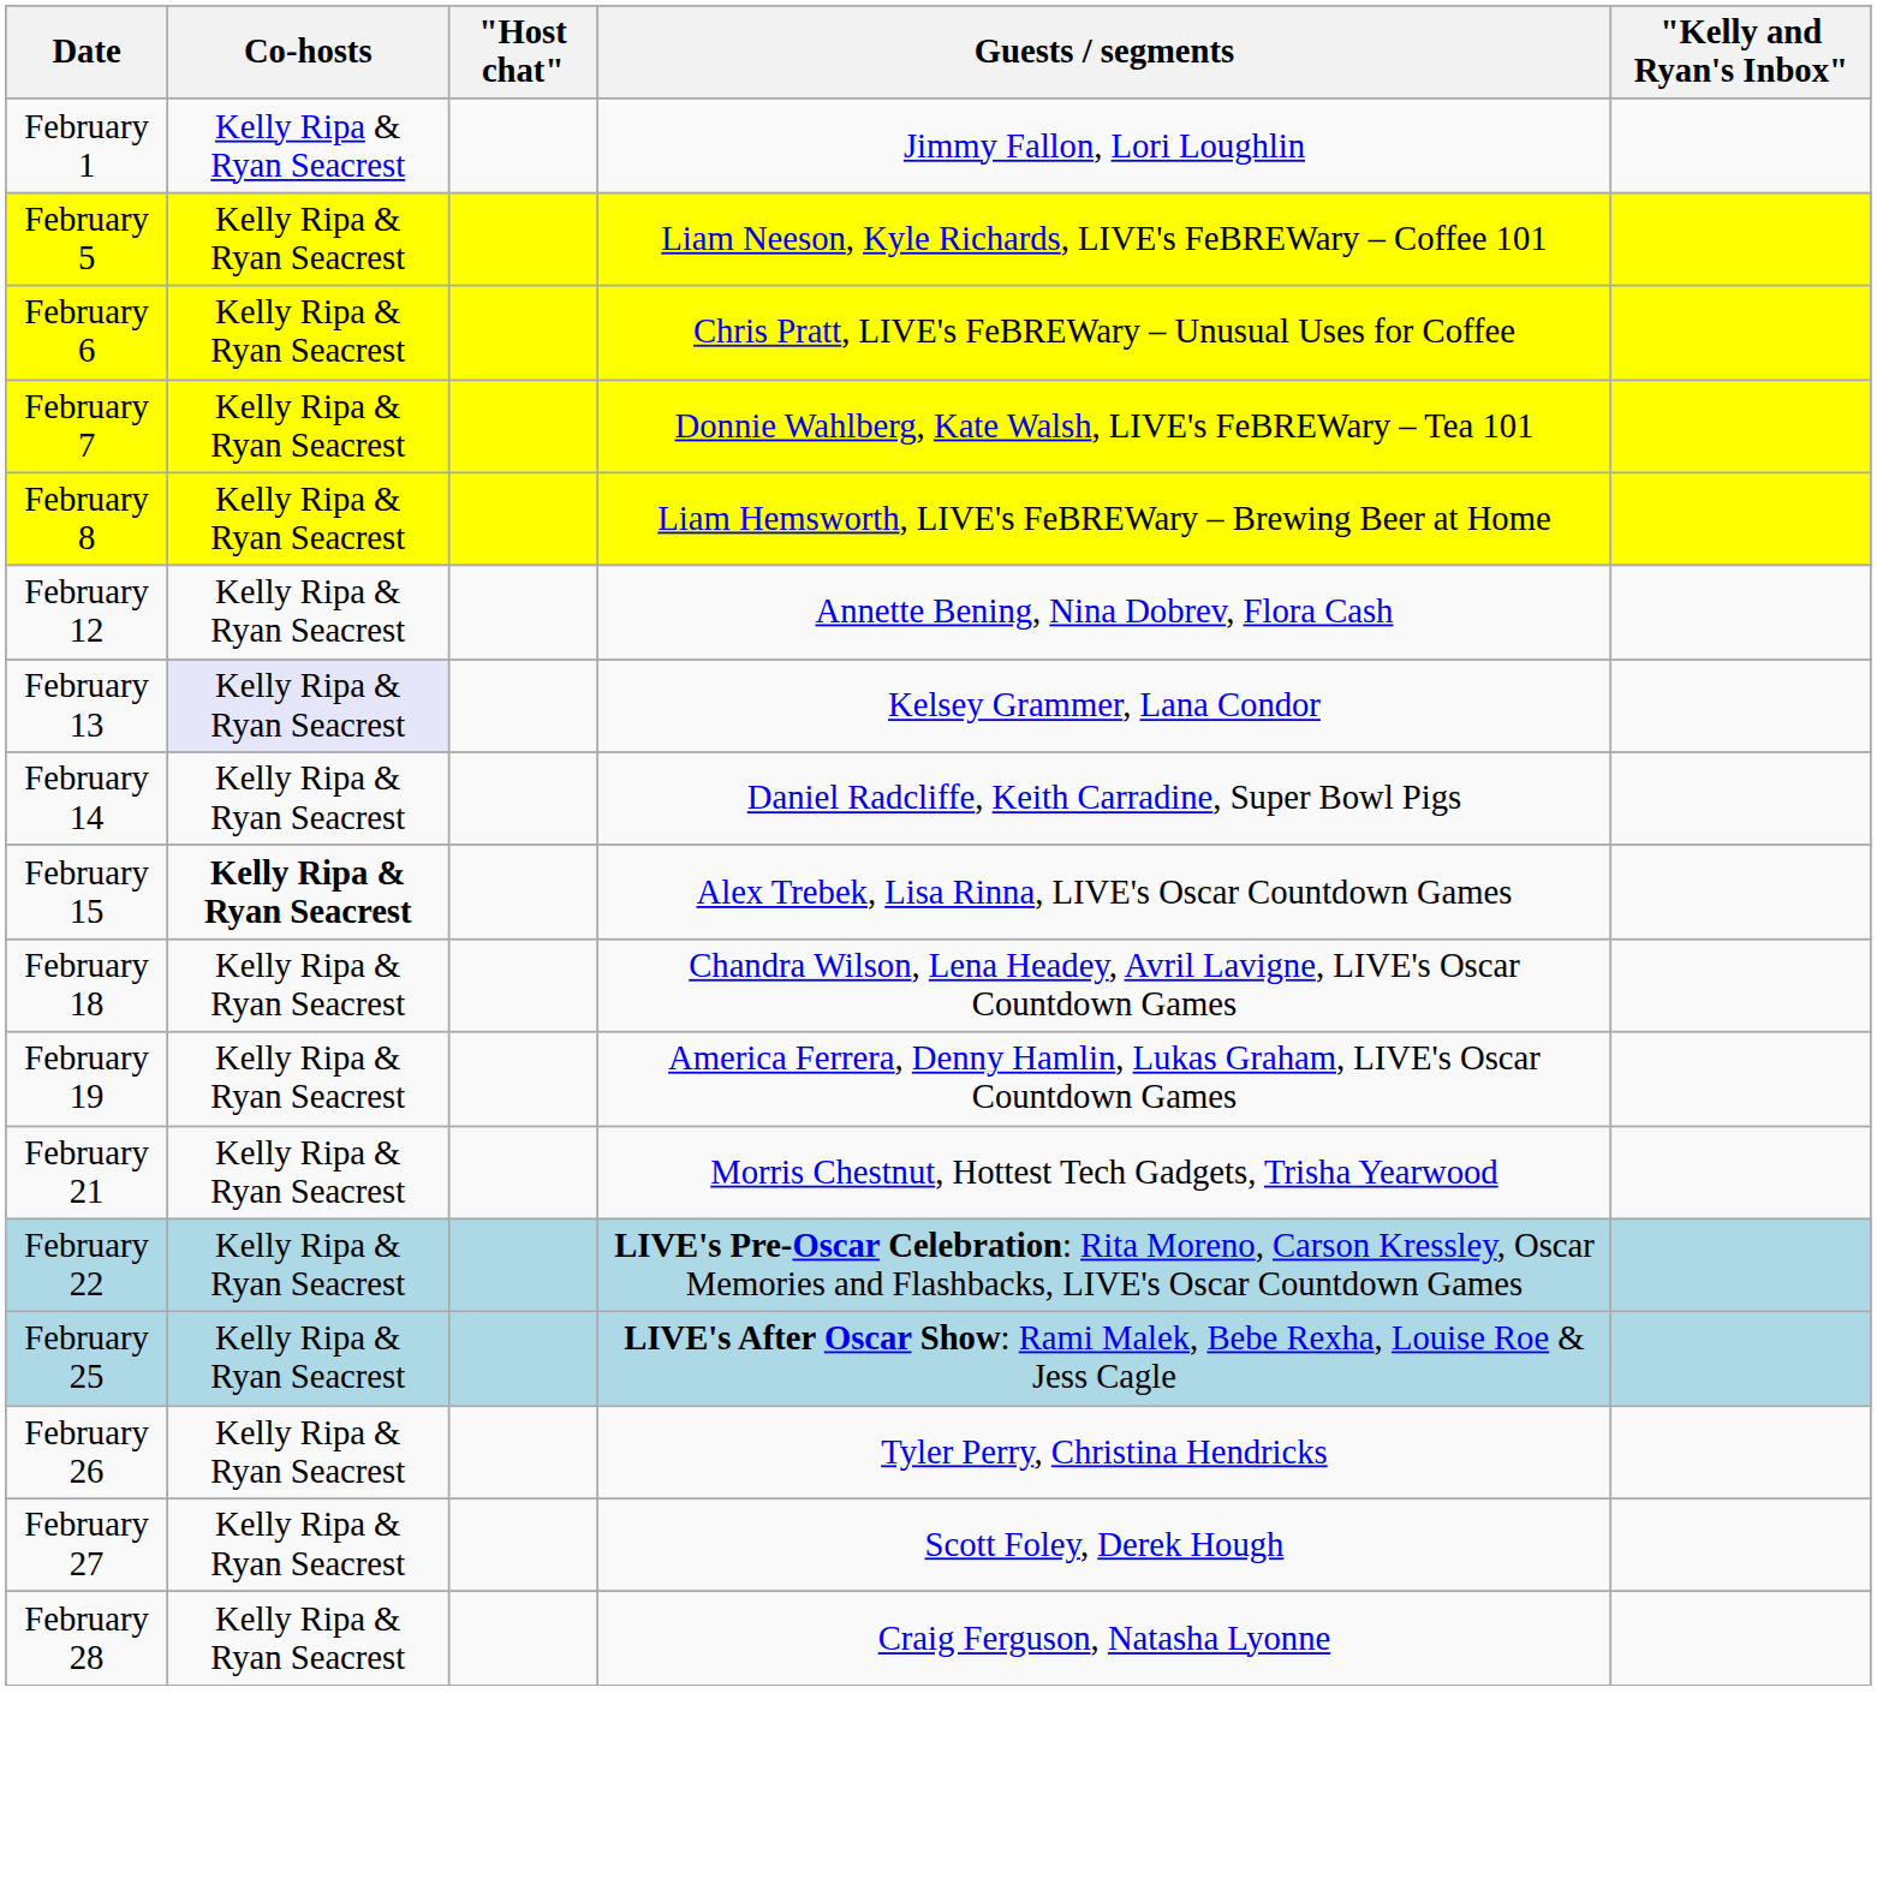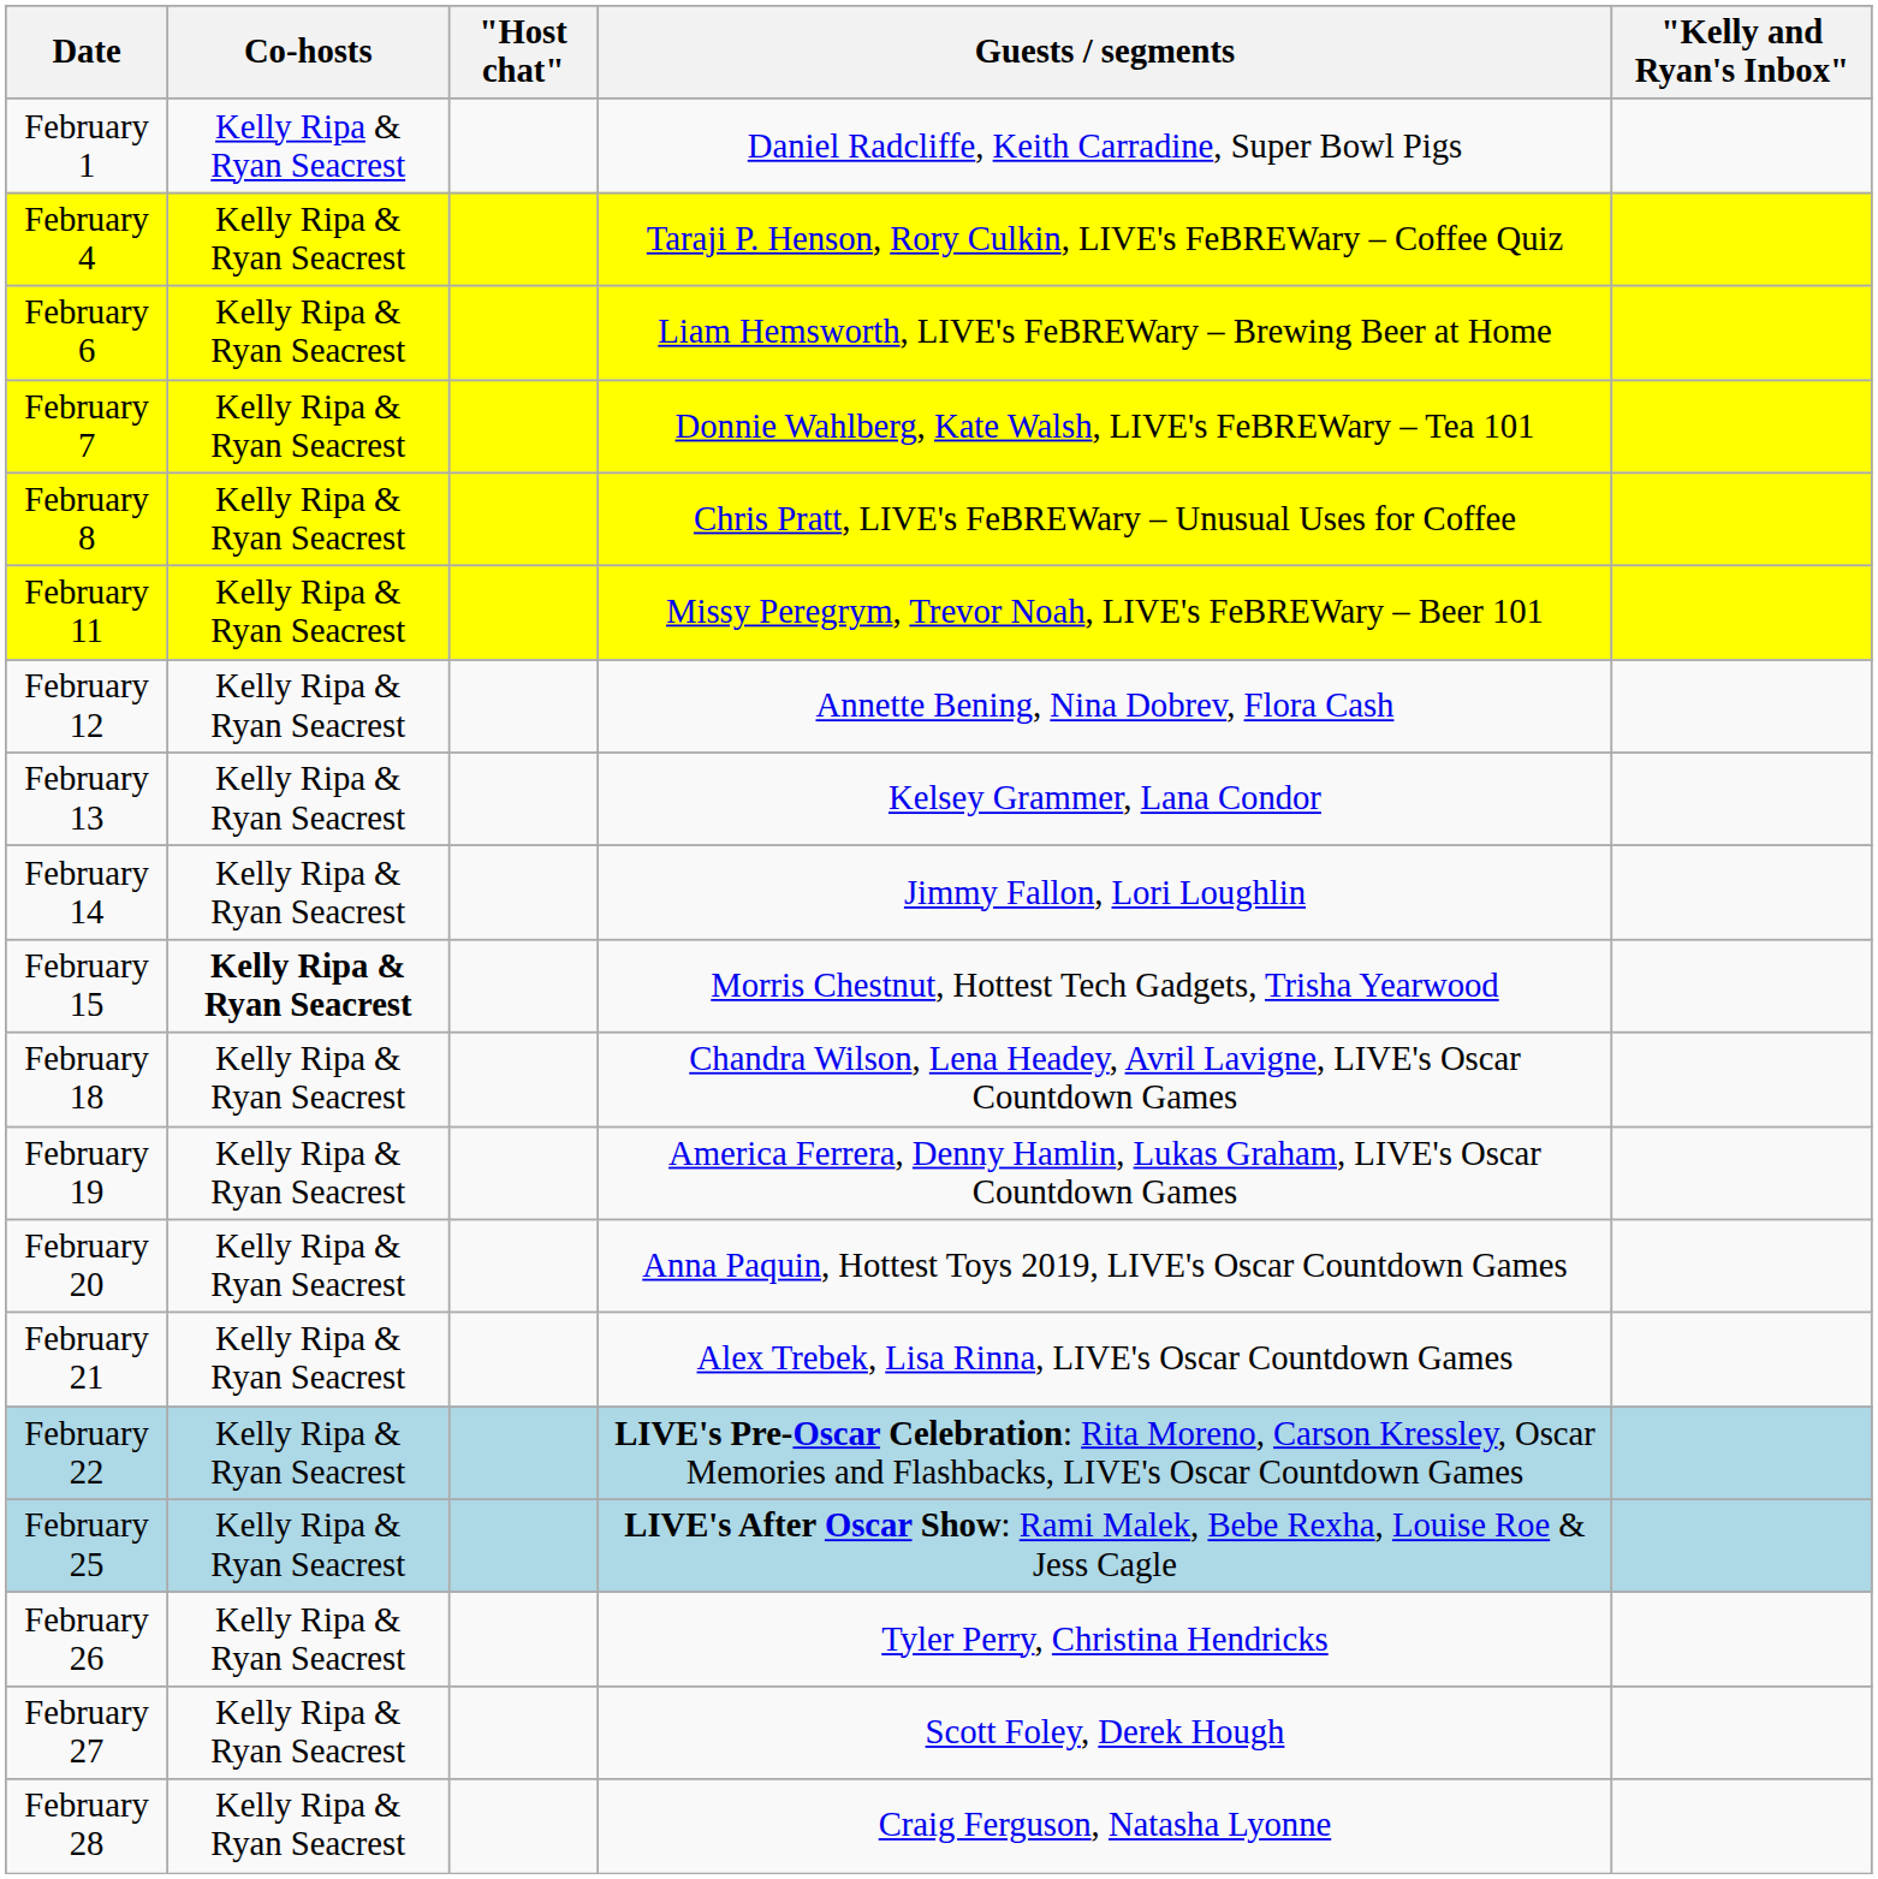February 1 | Guests / segments: Jimmy Fallon, Lori Loughlin -> Daniel Radcliffe, Keith Carradine, Super Bowl Pigs
+ row: February 4 | Kelly Ripa & Ryan Seacrest | Taraji P. Henson, Rory Culkin, LIVE's FeBREWary – Coffee Quiz
- row: February 5 | Kelly Ripa & Ryan Seacrest | Liam Neeson, Kyle Richards, LIVE's FeBREWary – Coffee 101
February 6 | Guests / segments: Chris Pratt, LIVE's FeBREWary – Unusual Uses for Coffee -> Liam Hemsworth, LIVE's FeBREWary – Brewing Beer at Home
February 8 | Guests / segments: Liam Hemsworth, LIVE's FeBREWary – Brewing Beer at Home -> Chris Pratt, LIVE's FeBREWary – Unusual Uses for Coffee
+ row: February 11 | Kelly Ripa & Ryan Seacrest | Missy Peregrym, Trevor Noah, LIVE's FeBREWary – Beer 101
February 13 | Co-hosts: lavender background -> no background
February 14 | Guests / segments: Daniel Radcliffe, Keith Carradine, Super Bowl Pigs -> Jimmy Fallon, Lori Loughlin
February 15 | Guests / segments: Alex Trebek, Lisa Rinna, LIVE's Oscar Countdown Games -> Morris Chestnut, Hottest Tech Gadgets, Trisha Yearwood
+ row: February 20 | Kelly Ripa & Ryan Seacrest | Anna Paquin, Hottest Toys 2019, LIVE's Oscar Countdown Games
February 21 | Guests / segments: Morris Chestnut, Hottest Tech Gadgets, Trisha Yearwood -> Alex Trebek, Lisa Rinna, LIVE's Oscar Countdown Games
